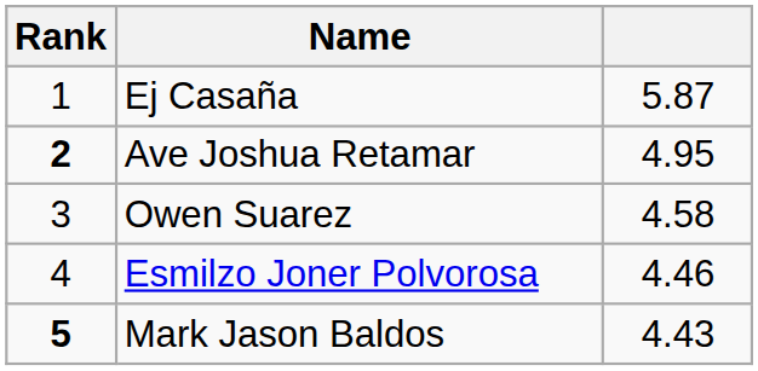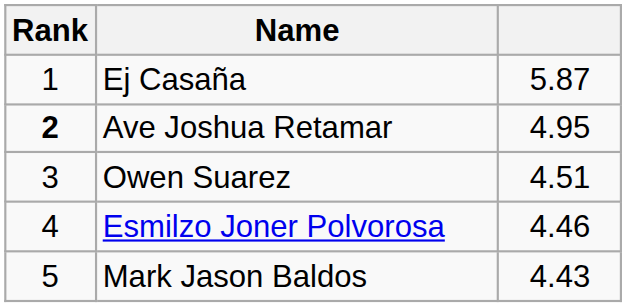Owen Suarez | column 3: 4.58 -> 4.51
Mark Jason Baldos | Rank: bold -> normal
